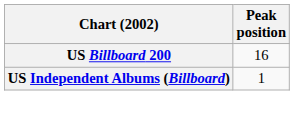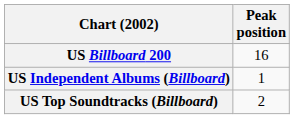+ row: US Top Soundtracks (Billboard) | 2
